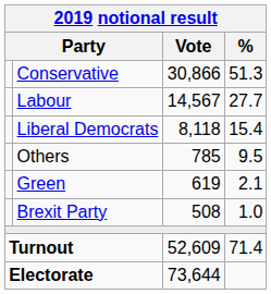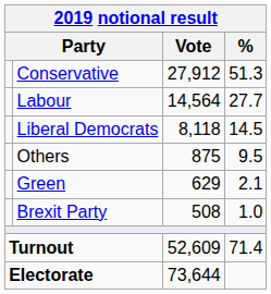Conservative | Vote: 30,866 -> 27,912
Labour | Vote: 14,567 -> 14,564
Liberal Democrats | %: 15.4 -> 14.5
Others | Vote: 785 -> 875
Green | Vote: 619 -> 629
